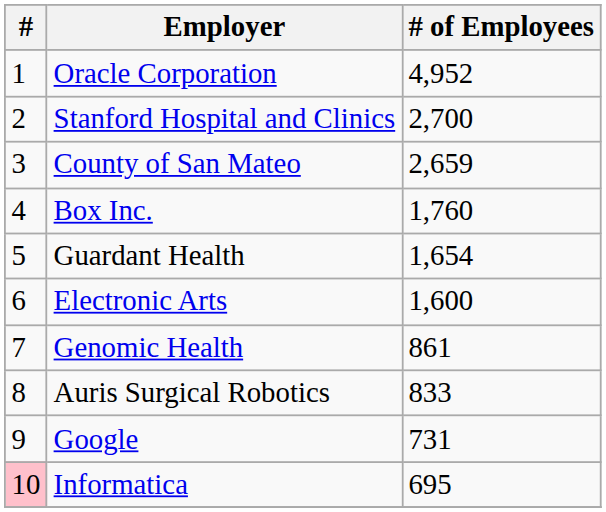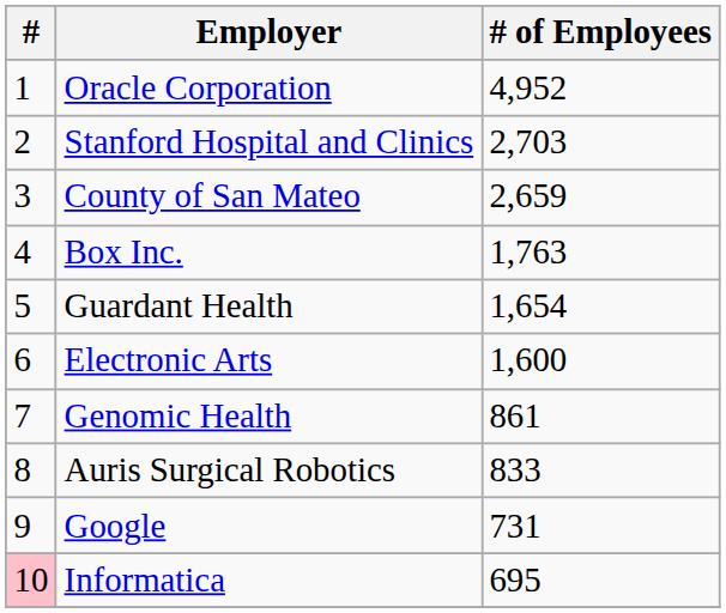Stanford Hospital and Clinics | # of Employees: 2,700 -> 2,703
Box Inc. | # of Employees: 1,760 -> 1,763
